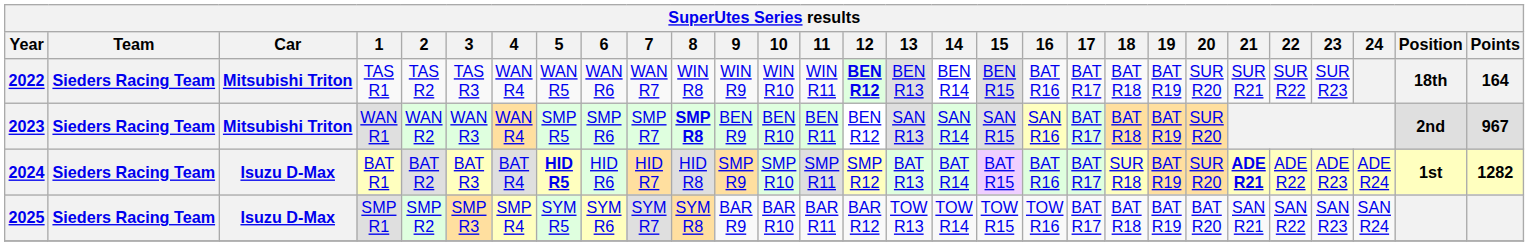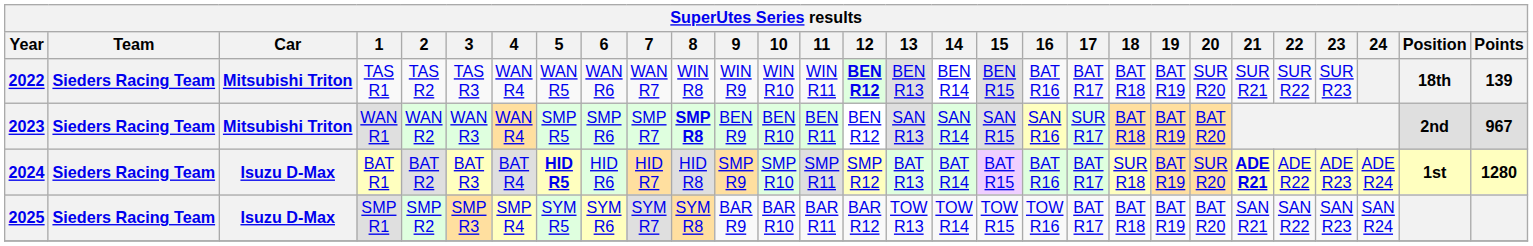2022 | Points: 164 -> 139
2023 | 17: BAT R17 -> SUR R17
2023 | 20: SUR R20 -> BAT R20
2024 | Points: 1282 -> 1280
